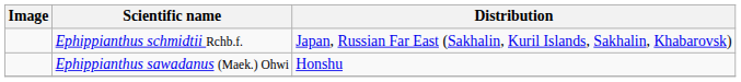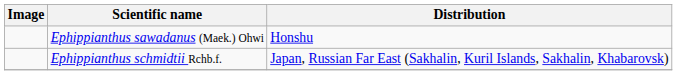rows swapped: Ephippianthus sawadanus (Maek.) Ohwi <-> Ephippianthus schmidtii Rchb.f.
